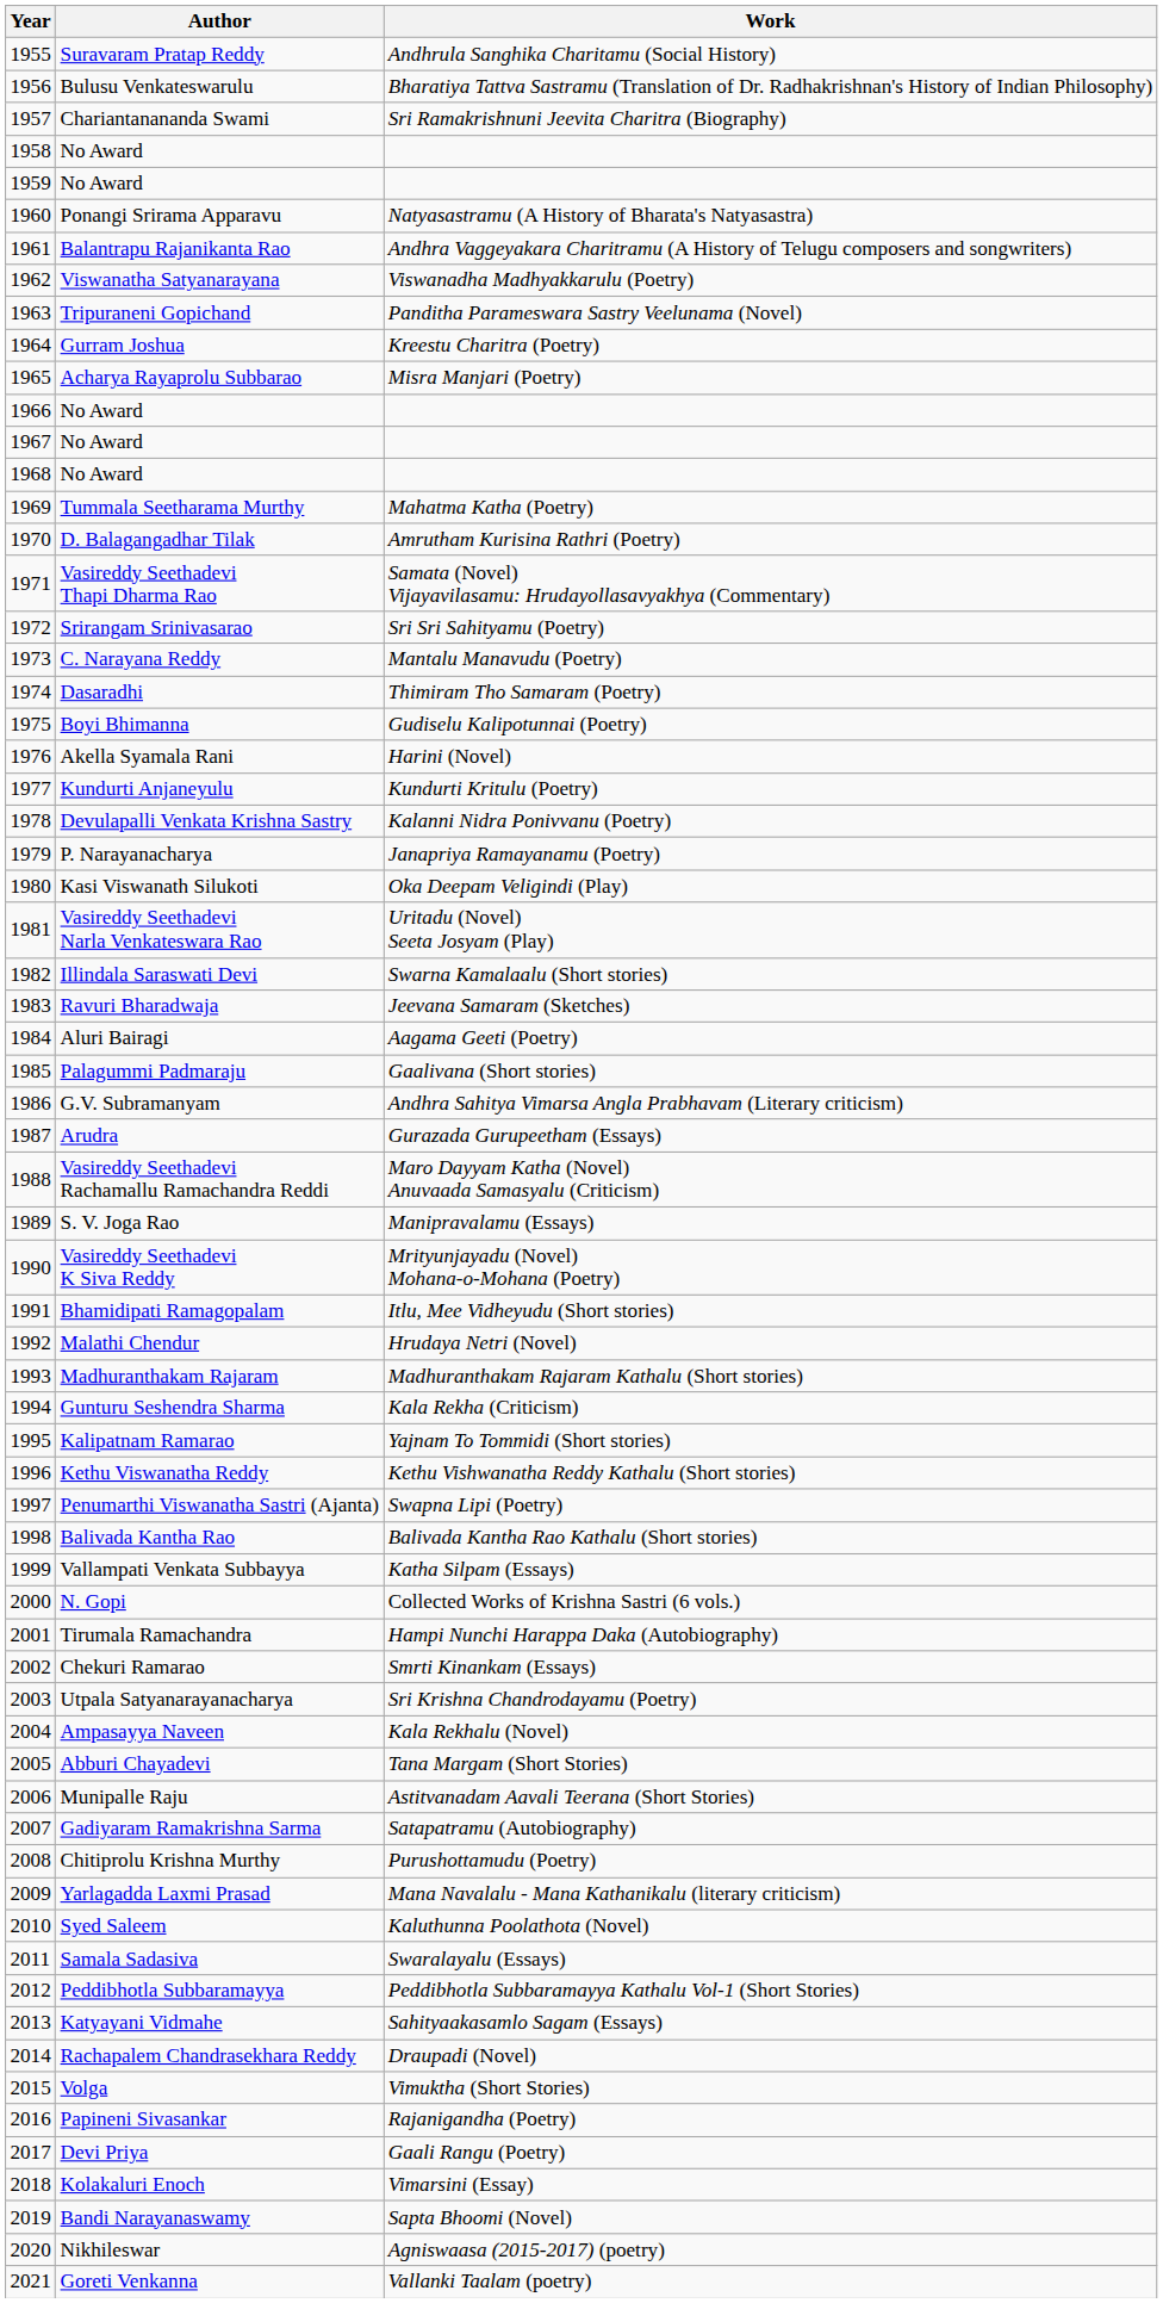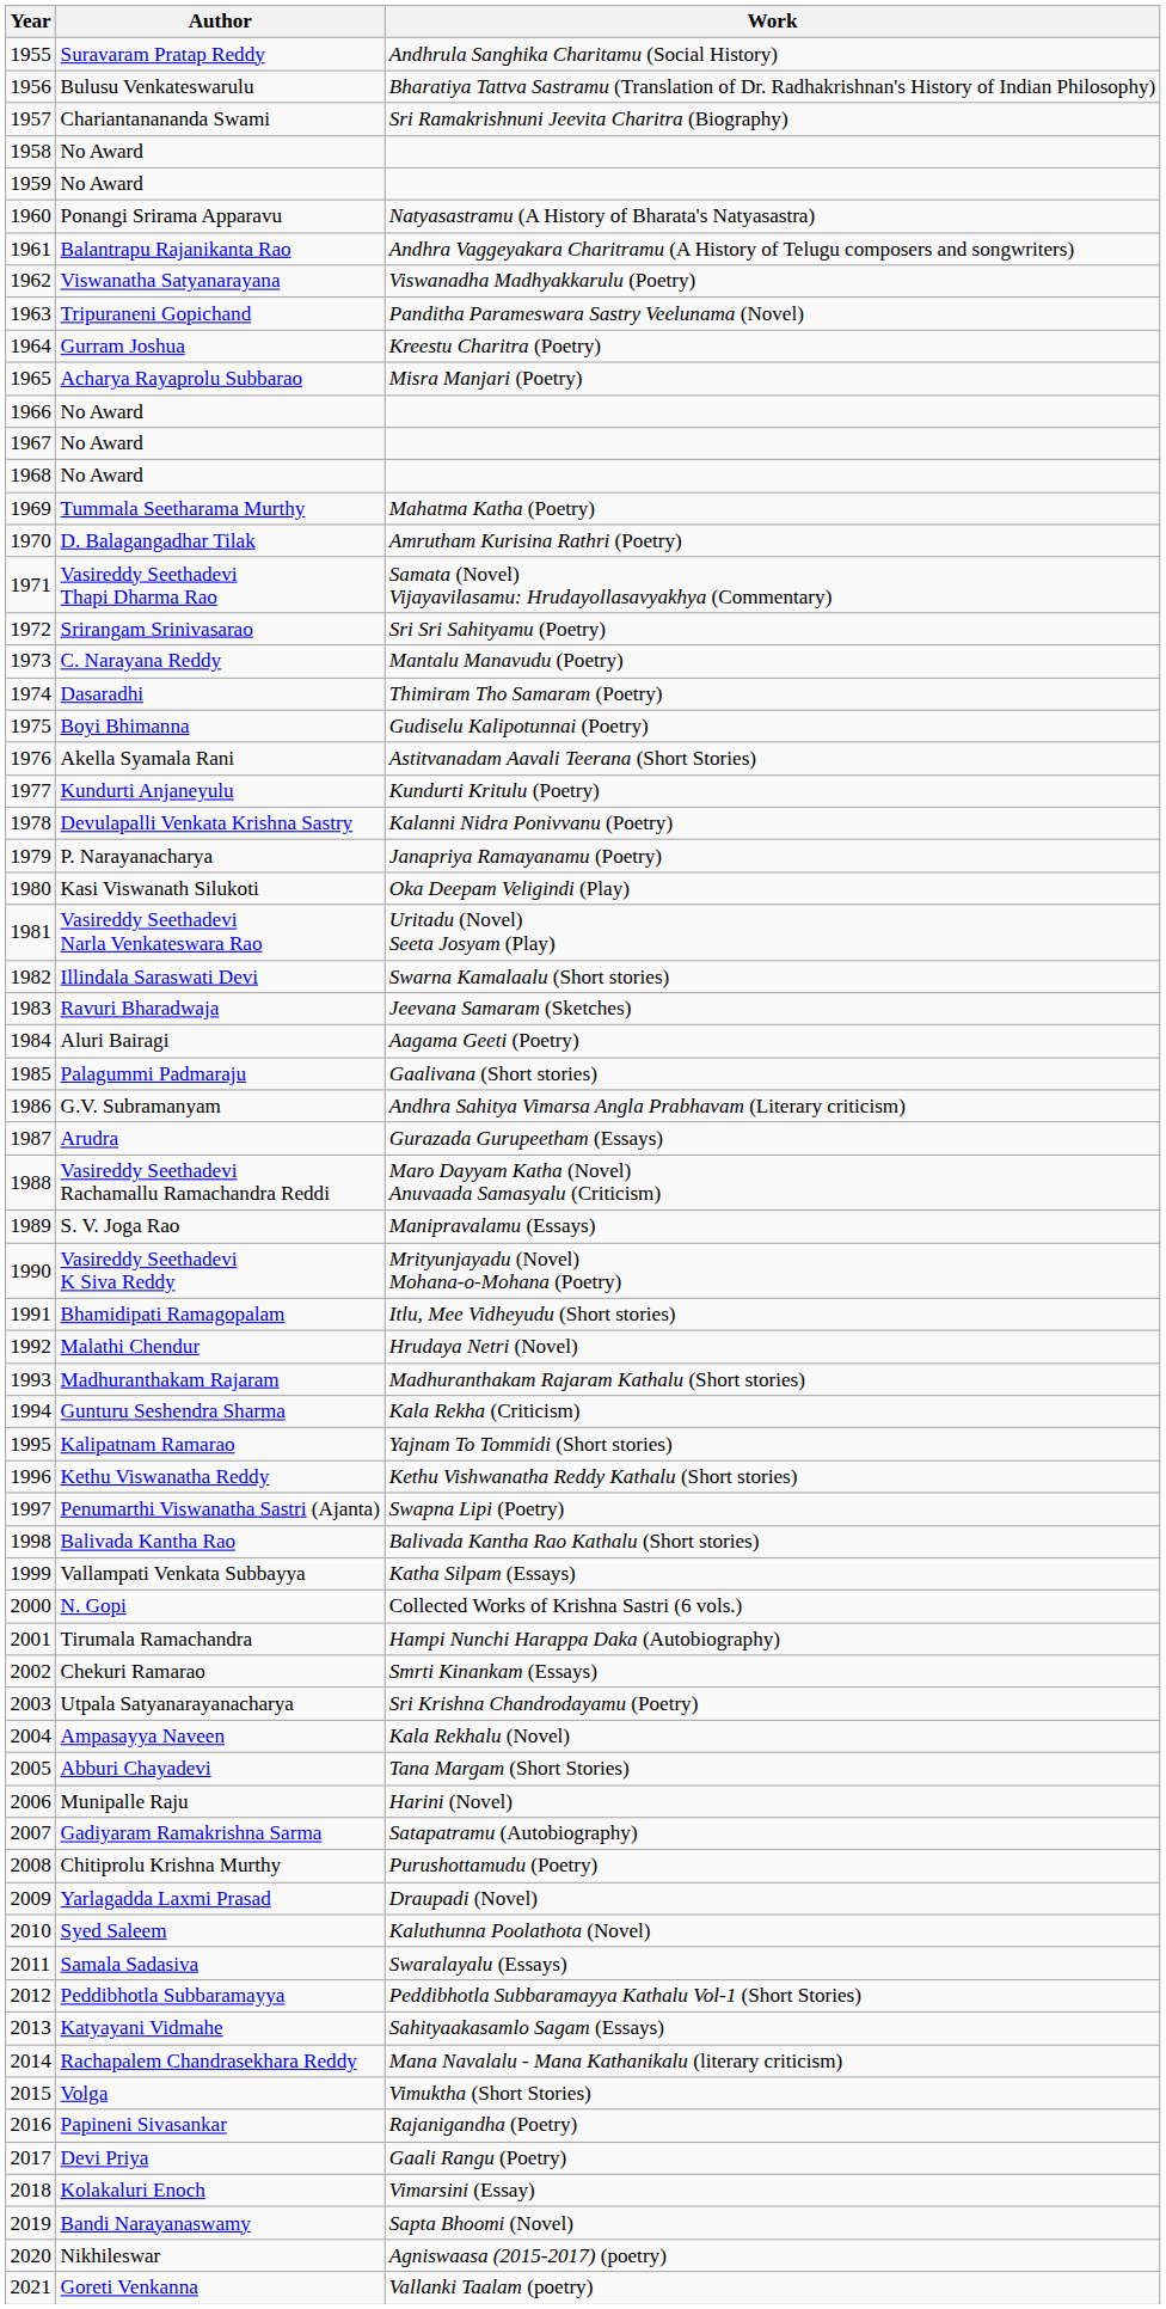Akella Syamala Rani | Work: Harini (Novel) -> Astitvanadam Aavali Teerana (Short Stories)
Munipalle Raju | Work: Astitvanadam Aavali Teerana (Short Stories) -> Harini (Novel)
Yarlagadda Laxmi Prasad | Work: Mana Navalalu - Mana Kathanikalu (literary criticism) -> Draupadi (Novel)
Rachapalem Chandrasekhara Reddy | Work: Draupadi (Novel) -> Mana Navalalu - Mana Kathanikalu (literary criticism)
